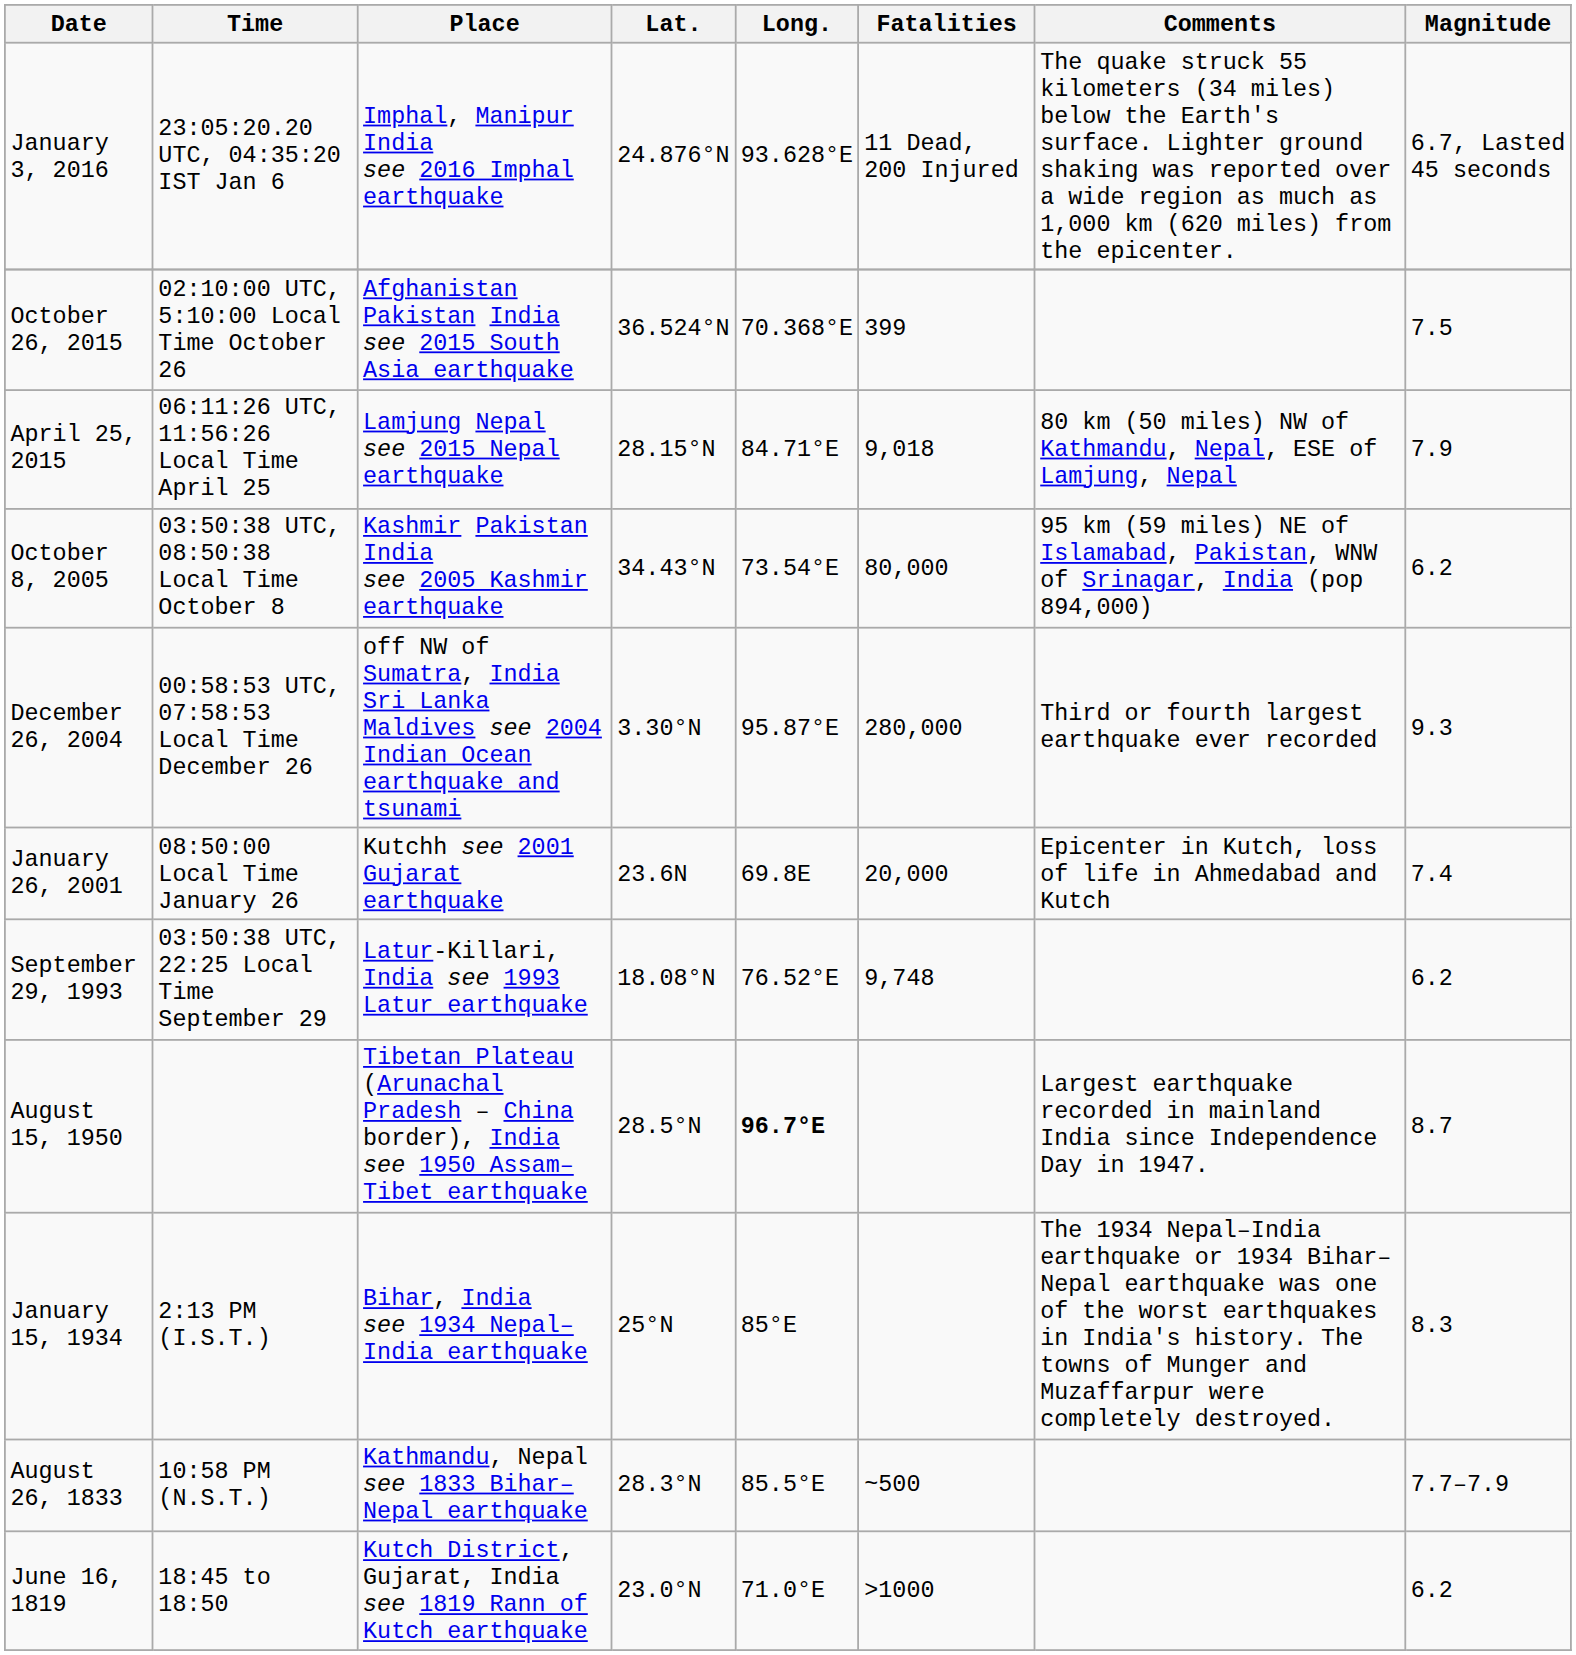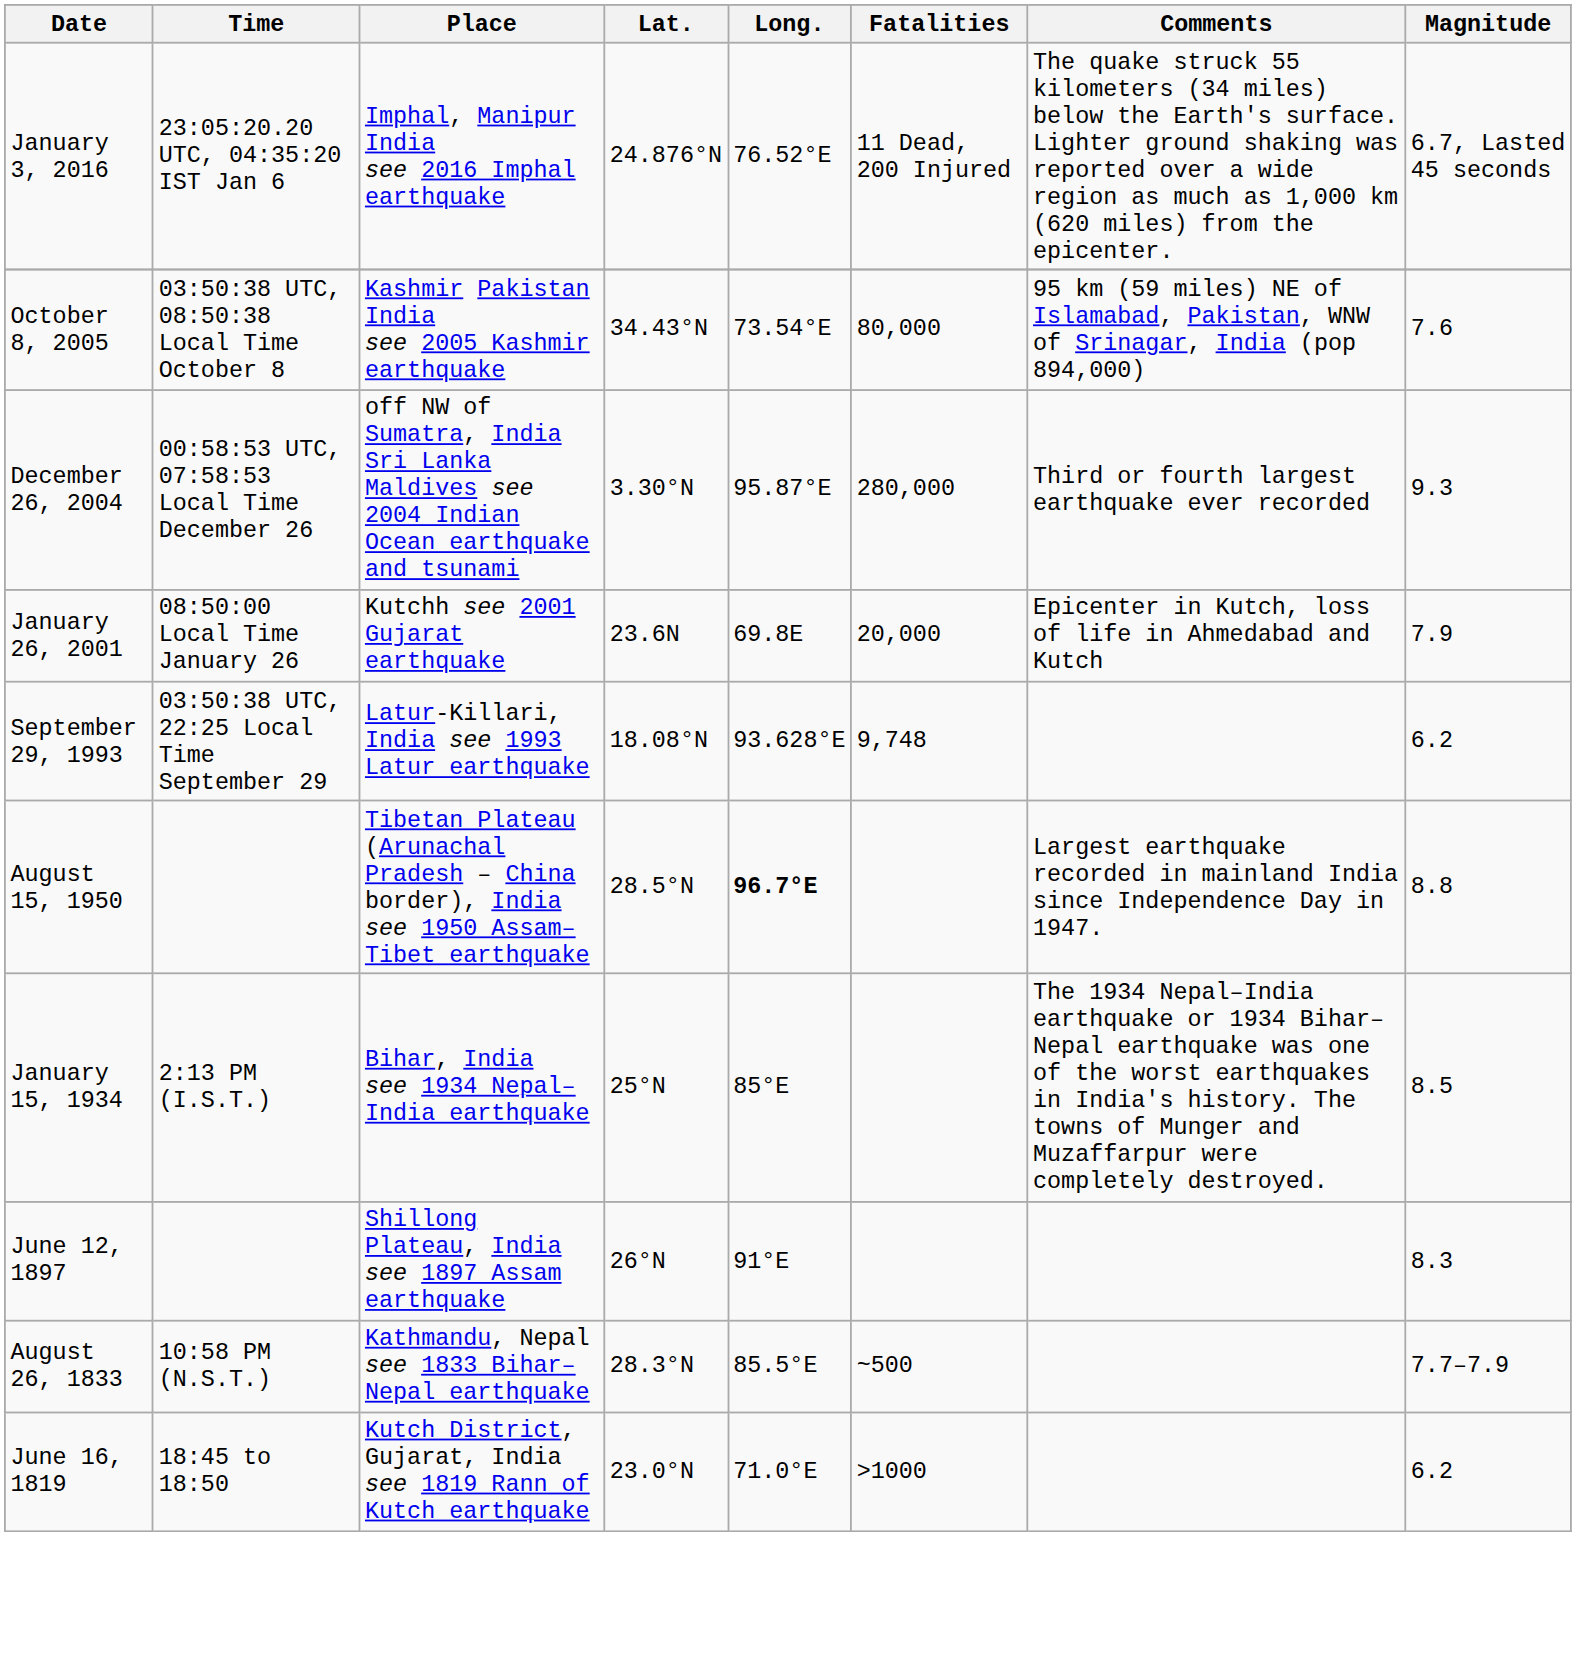January 3, 2016 | Long.: 93.628°E -> 76.52°E
- row: October 26, 2015 | 02:10:00 UTC, 5:10:00 Local Time October 26 | Afghanistan Pakistan India see 2015 South Asia earthquake | 36.524°N | 70.368°E | 399 | 7.5
- row: April 25, 2015 | 06:11:26 UTC, 11:56:26 Local Time April 25 | Lamjung Nepal see 2015 Nepal earthquake | 28.15°N | 84.71°E | 9,018 | 80 km (50 miles) NW of Kathmandu, Nepal, ESE of Lamjung, Nepal | 7.9
October 8, 2005 | Magnitude: 6.2 -> 7.6
January 26, 2001 | Magnitude: 7.4 -> 7.9
September 29, 1993 | Long.: 76.52°E -> 93.628°E
August 15, 1950 | Magnitude: 8.7 -> 8.8
January 15, 1934 | Magnitude: 8.3 -> 8.5
+ row: June 12, 1897 | Shillong Plateau, India see 1897 Assam earthquake | 26°N | 91°E | 8.3
